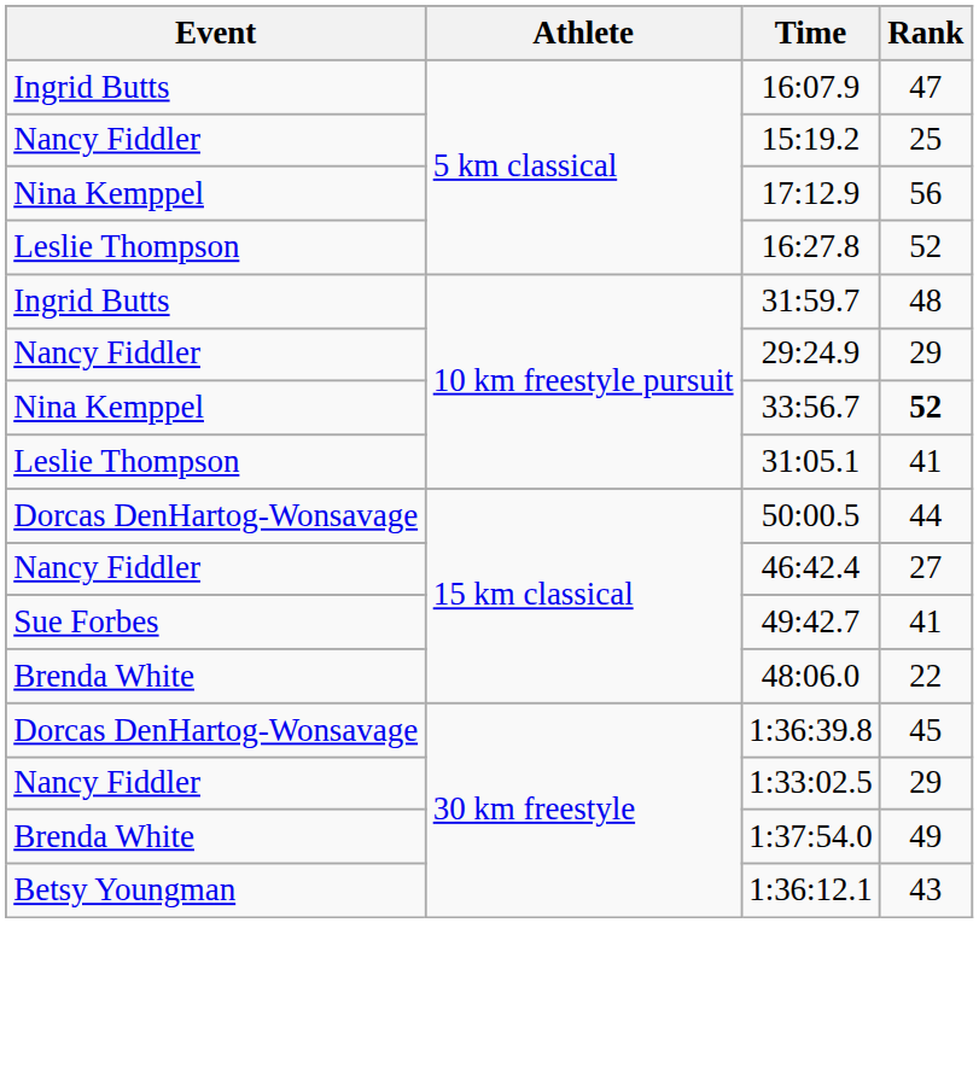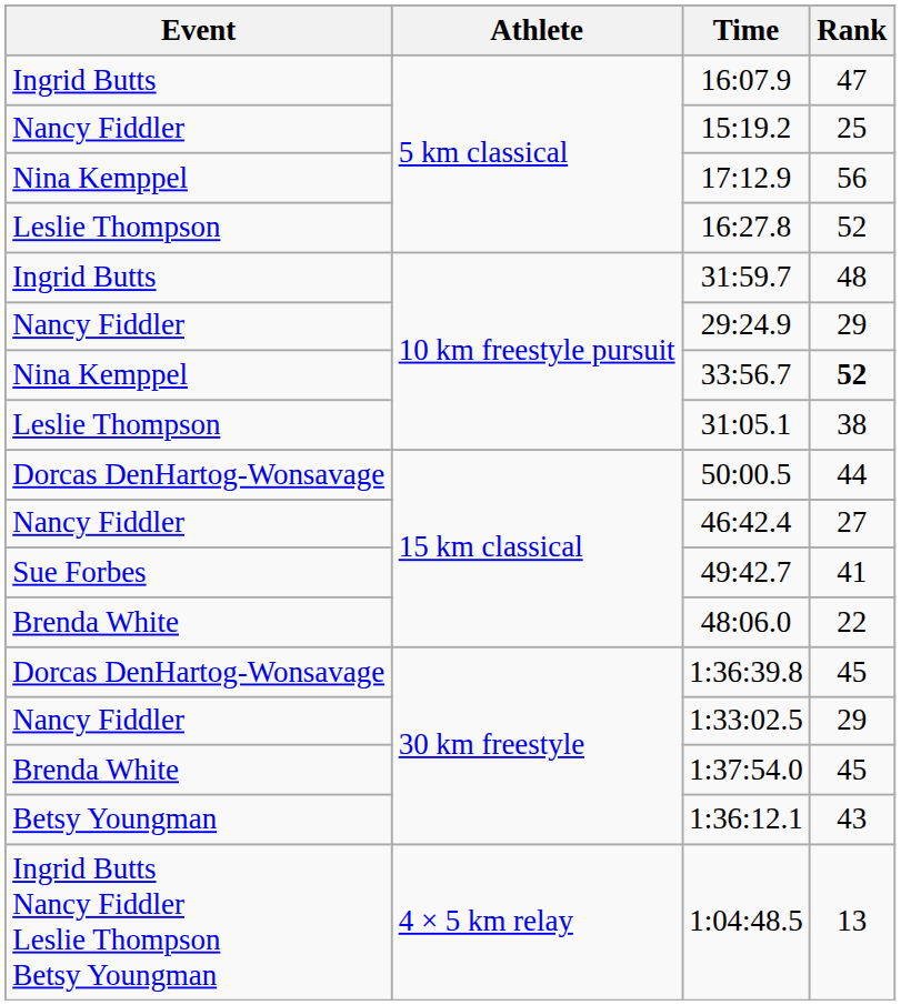31:05.1 | Rank: 41 -> 38
1:37:54.0 | Rank: 49 -> 45
+ row: Ingrid Butts Nancy Fiddler Leslie Thompson Betsy Youngman | 4 × 5 km relay | 1:04:48.5 | 13
